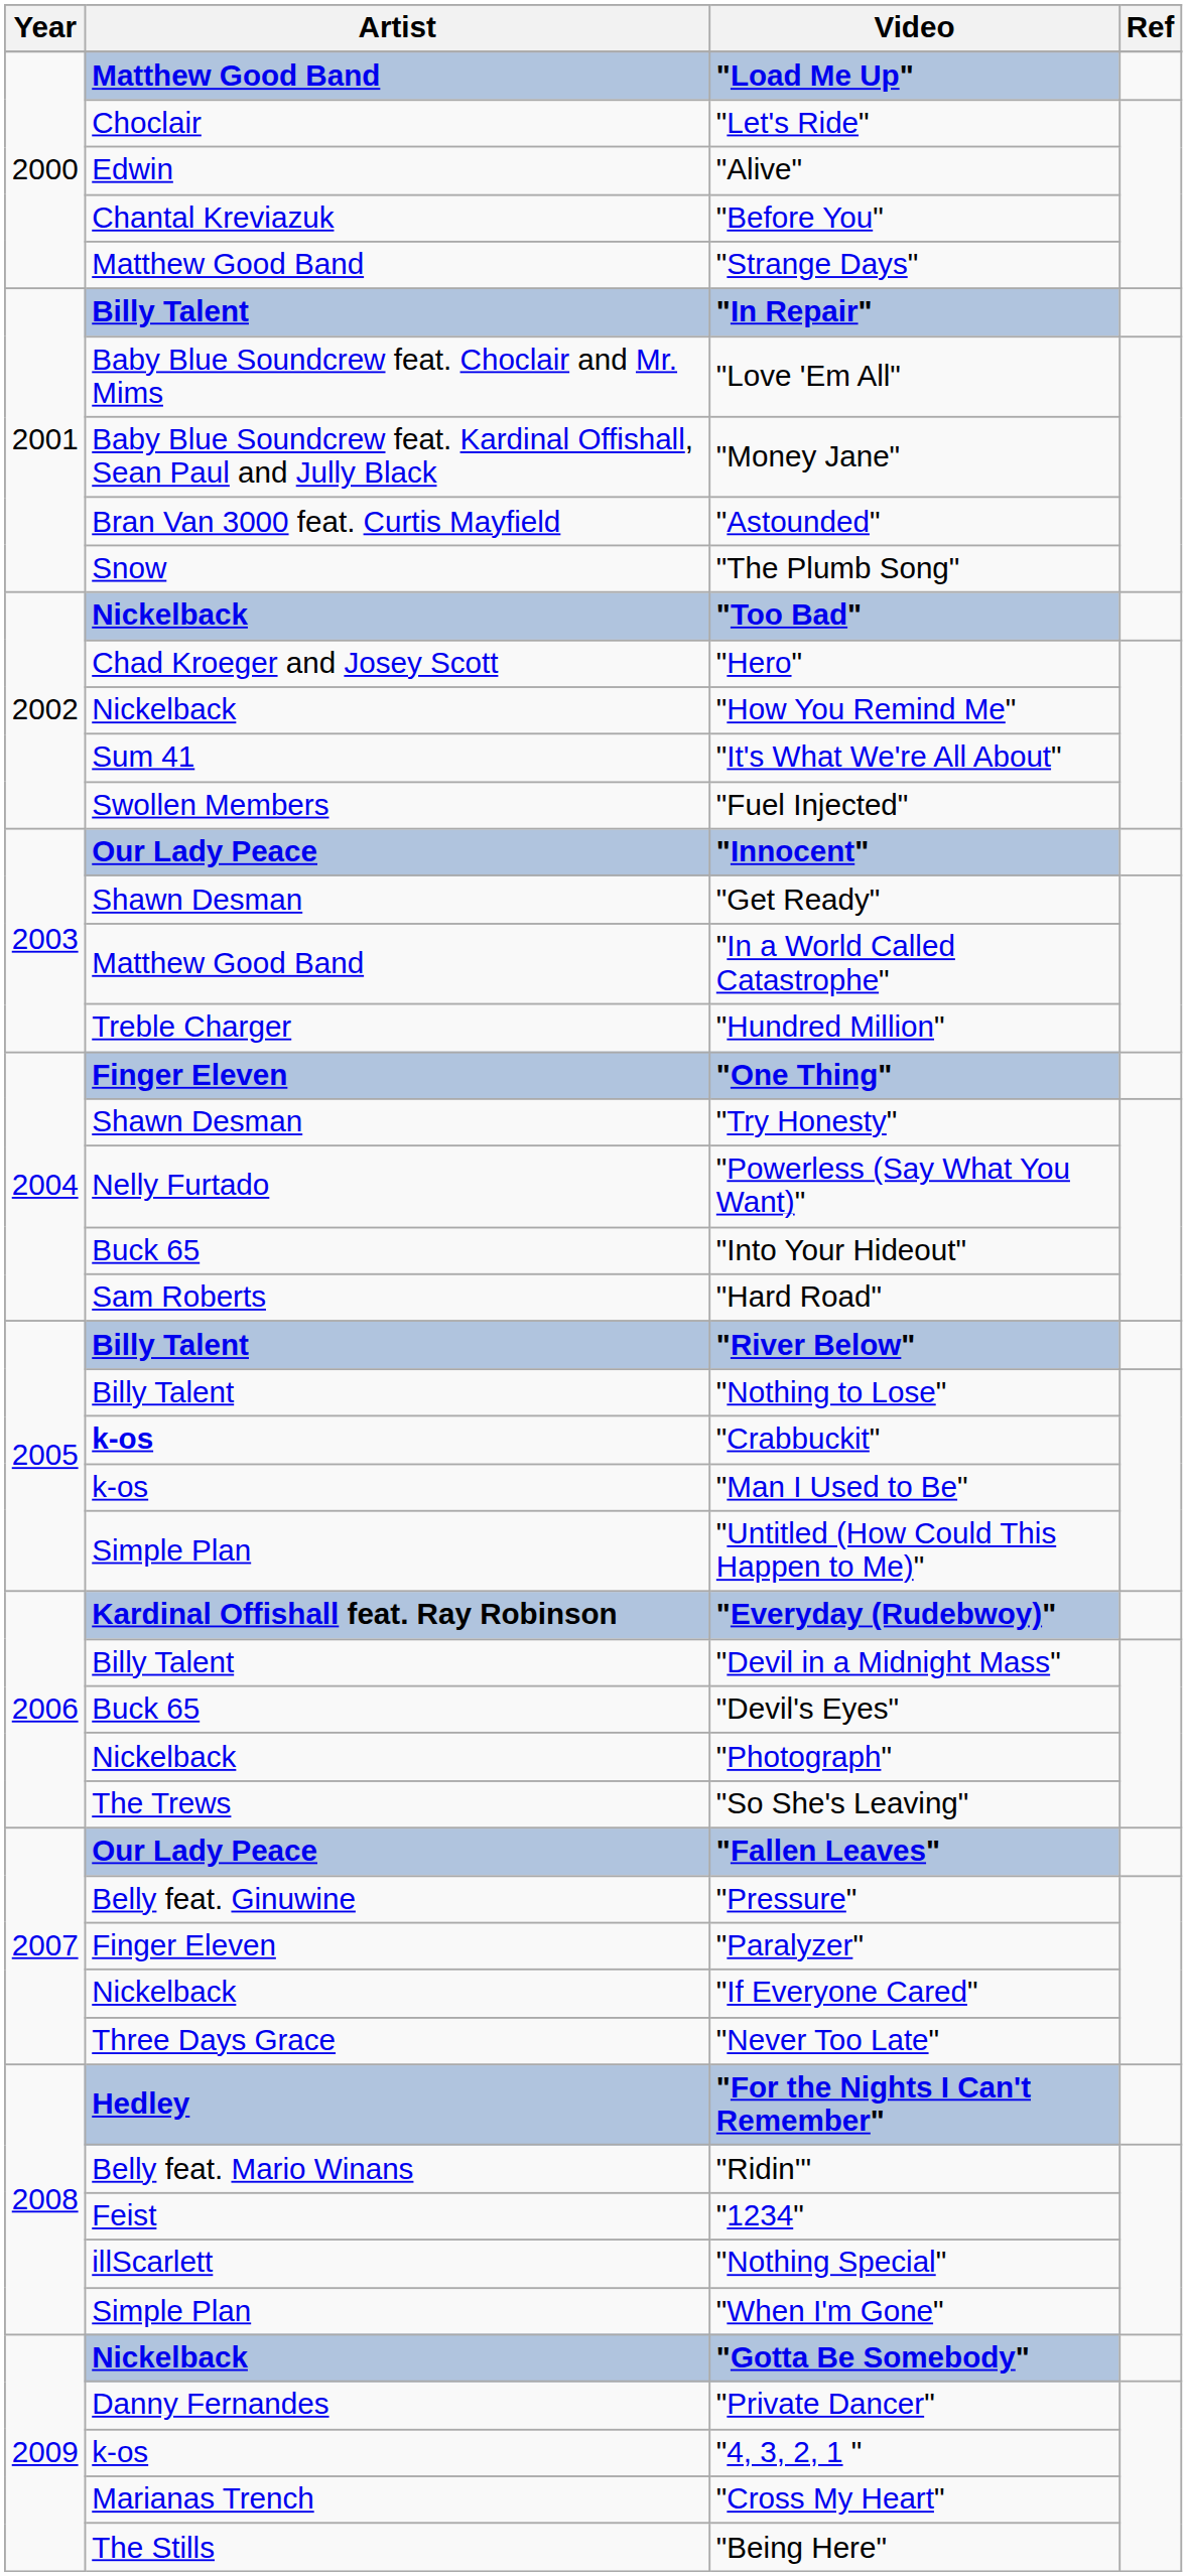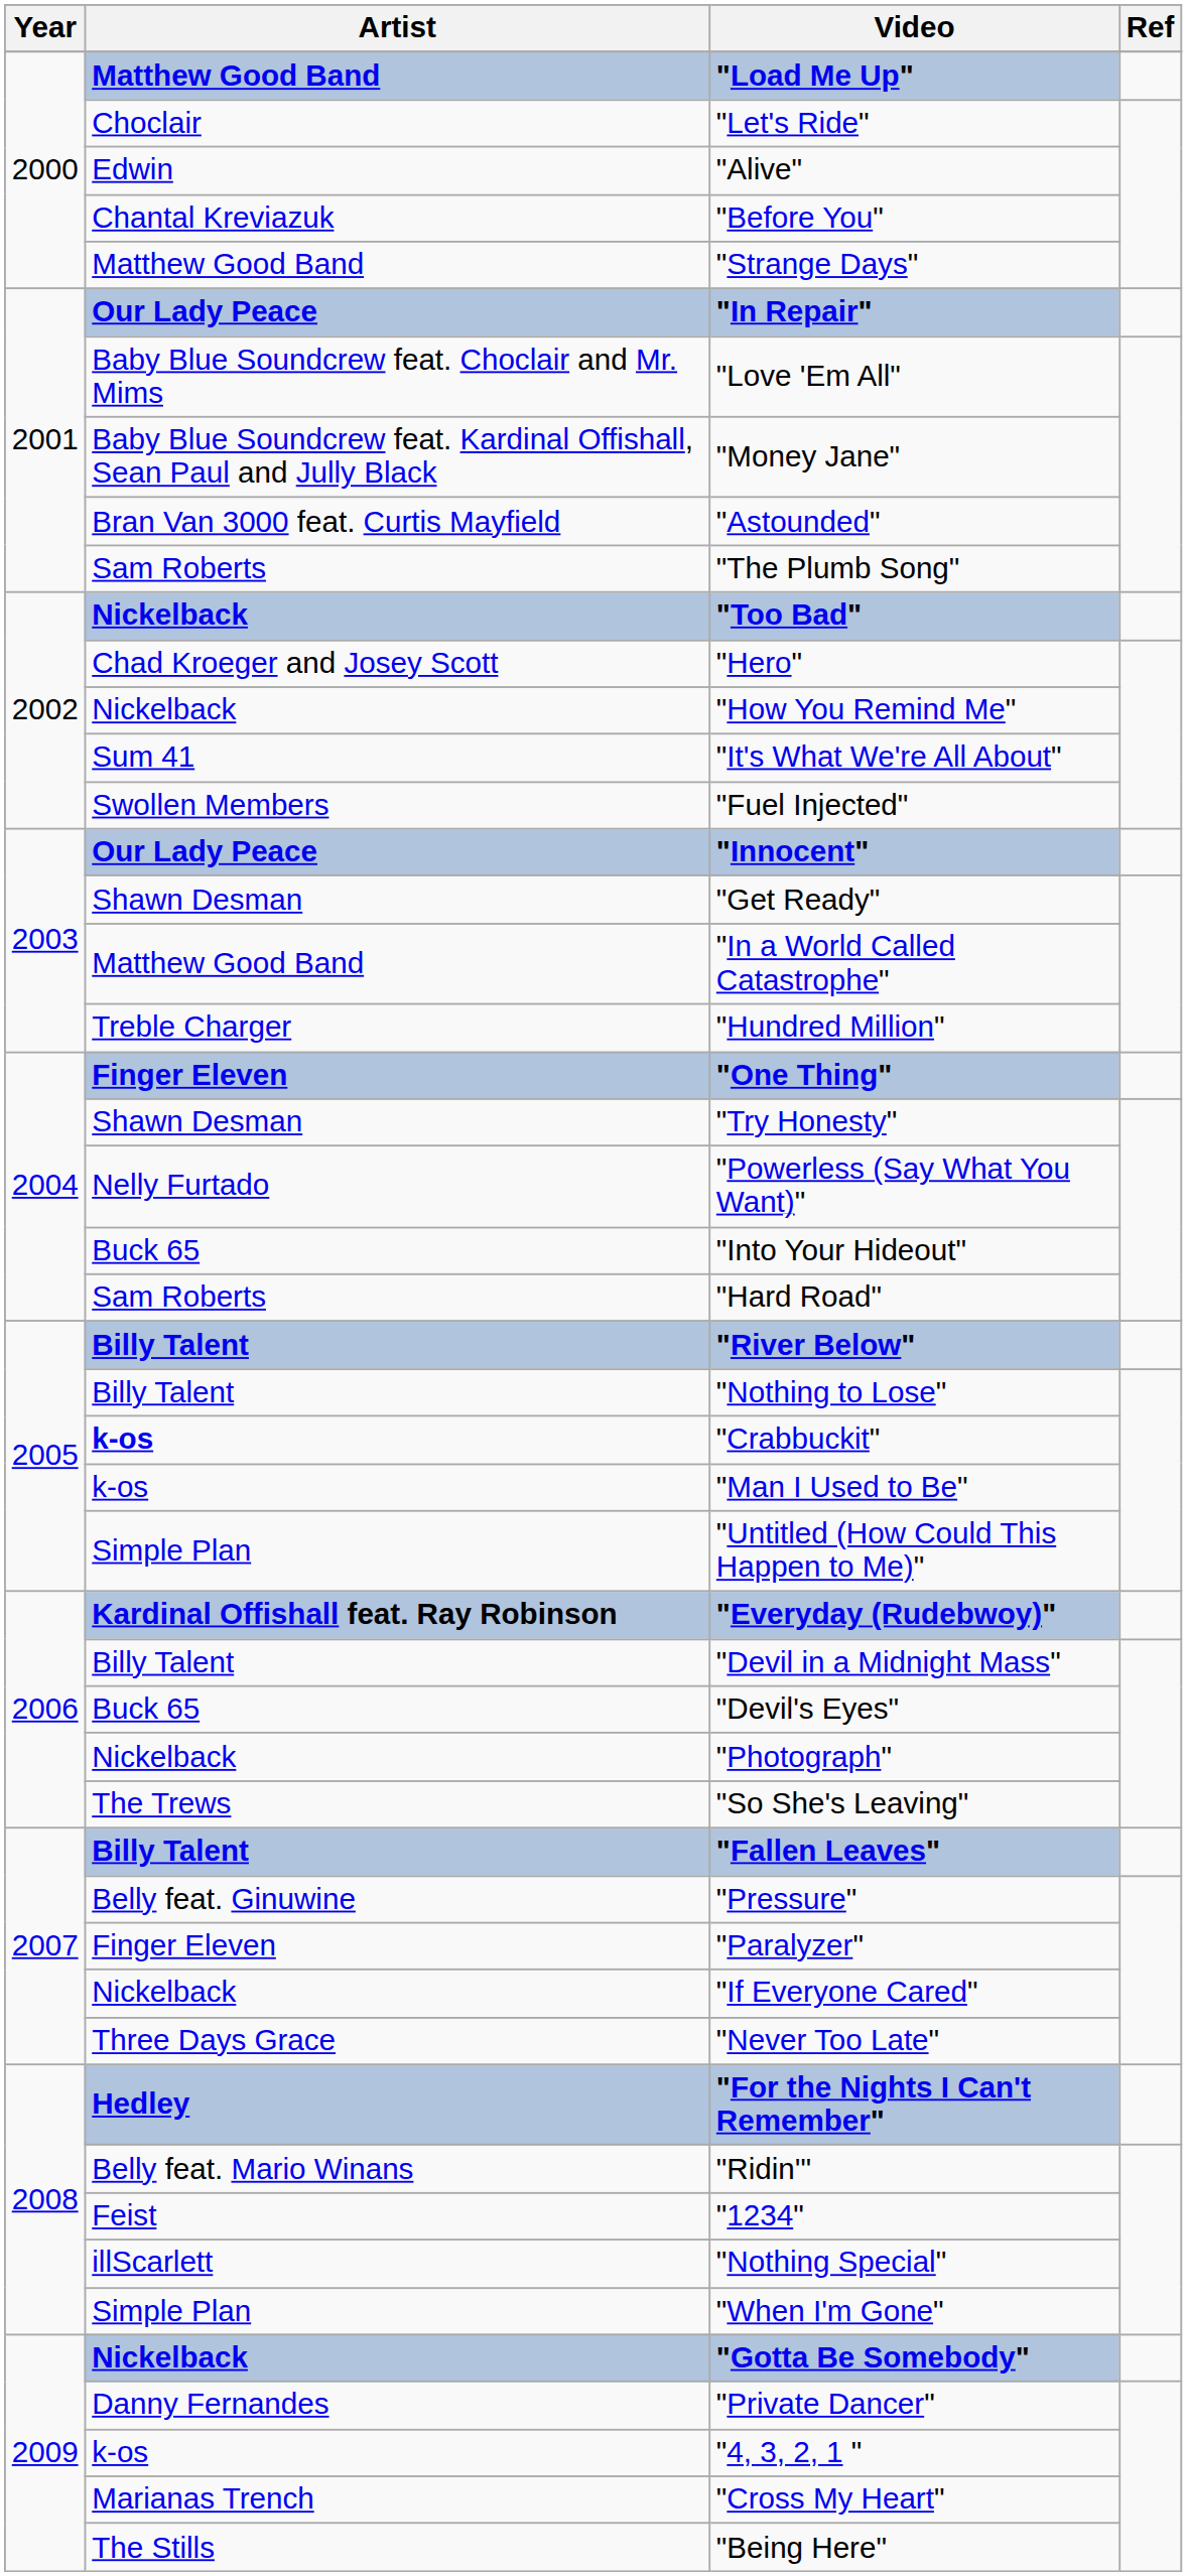"In Repair" | Artist: Billy Talent -> Our Lady Peace
"The Plumb Song" | Artist: Snow -> Sam Roberts
"Fallen Leaves" | Artist: Our Lady Peace -> Billy Talent
